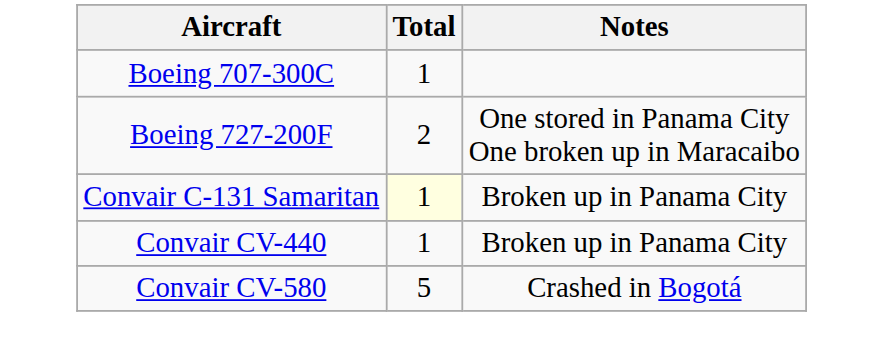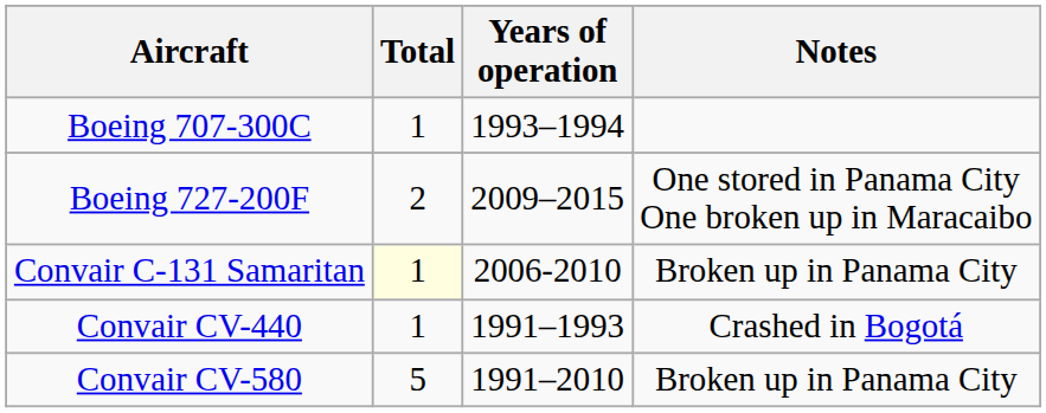+ column: Years of operation | 1993–1994 | 2009–2015 | 2006-2010 | 1991–1993 | 1991–2010
Convair CV-440 | Notes: Broken up in Panama City -> Crashed in Bogotá
Convair CV-580 | Notes: Crashed in Bogotá -> Broken up in Panama City
